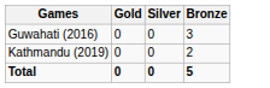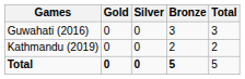+ column: Total | 3 | 2 | 5
